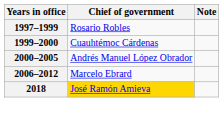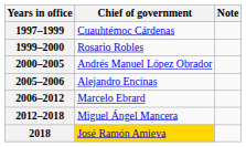1997–1999 | Chief of government: Rosario Robles -> Cuauhtémoc Cárdenas
1999–2000 | Chief of government: Cuauhtémoc Cárdenas -> Rosario Robles
+ row: 2005–2006 | Alejandro Encinas
+ row: 2012–2018 | Miguel Ángel Mancera
